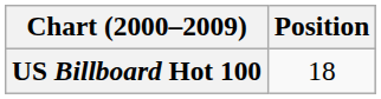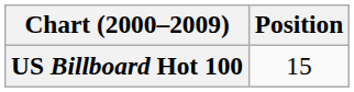US Billboard Hot 100 | Position: 18 -> 15
